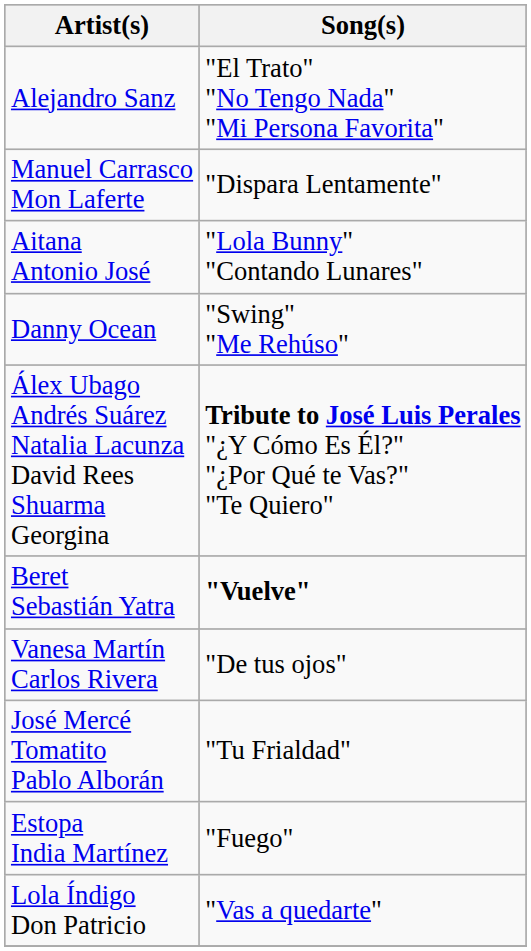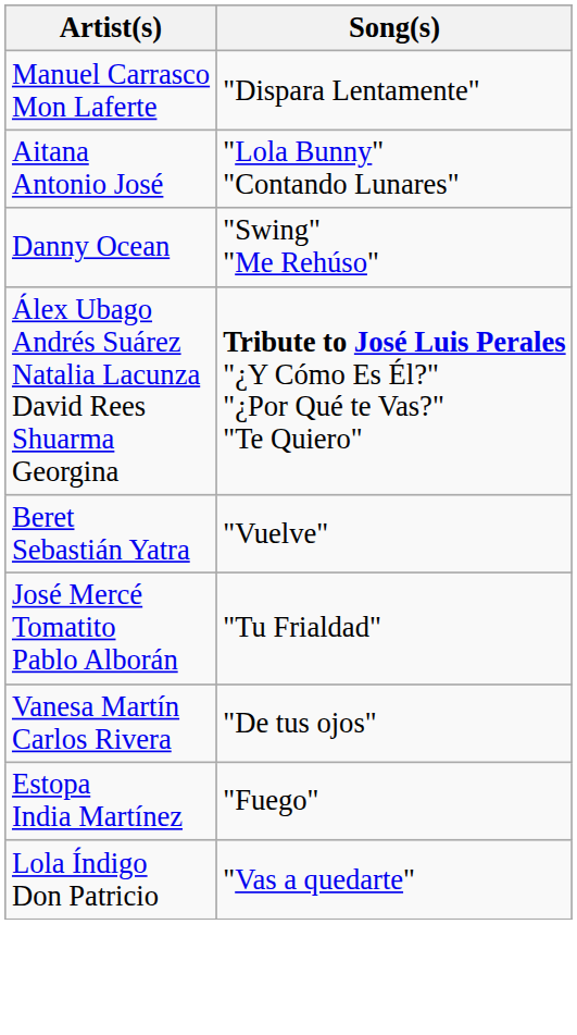- row: Alejandro Sanz | "El Trato" "No Tengo Nada" "Mi Persona Favorita"
Beret Sebastián Yatra | Song(s): bold -> normal
rows swapped: Vanesa Martín Carlos Rivera <-> José Mercé Tomatito Pablo Alborán
